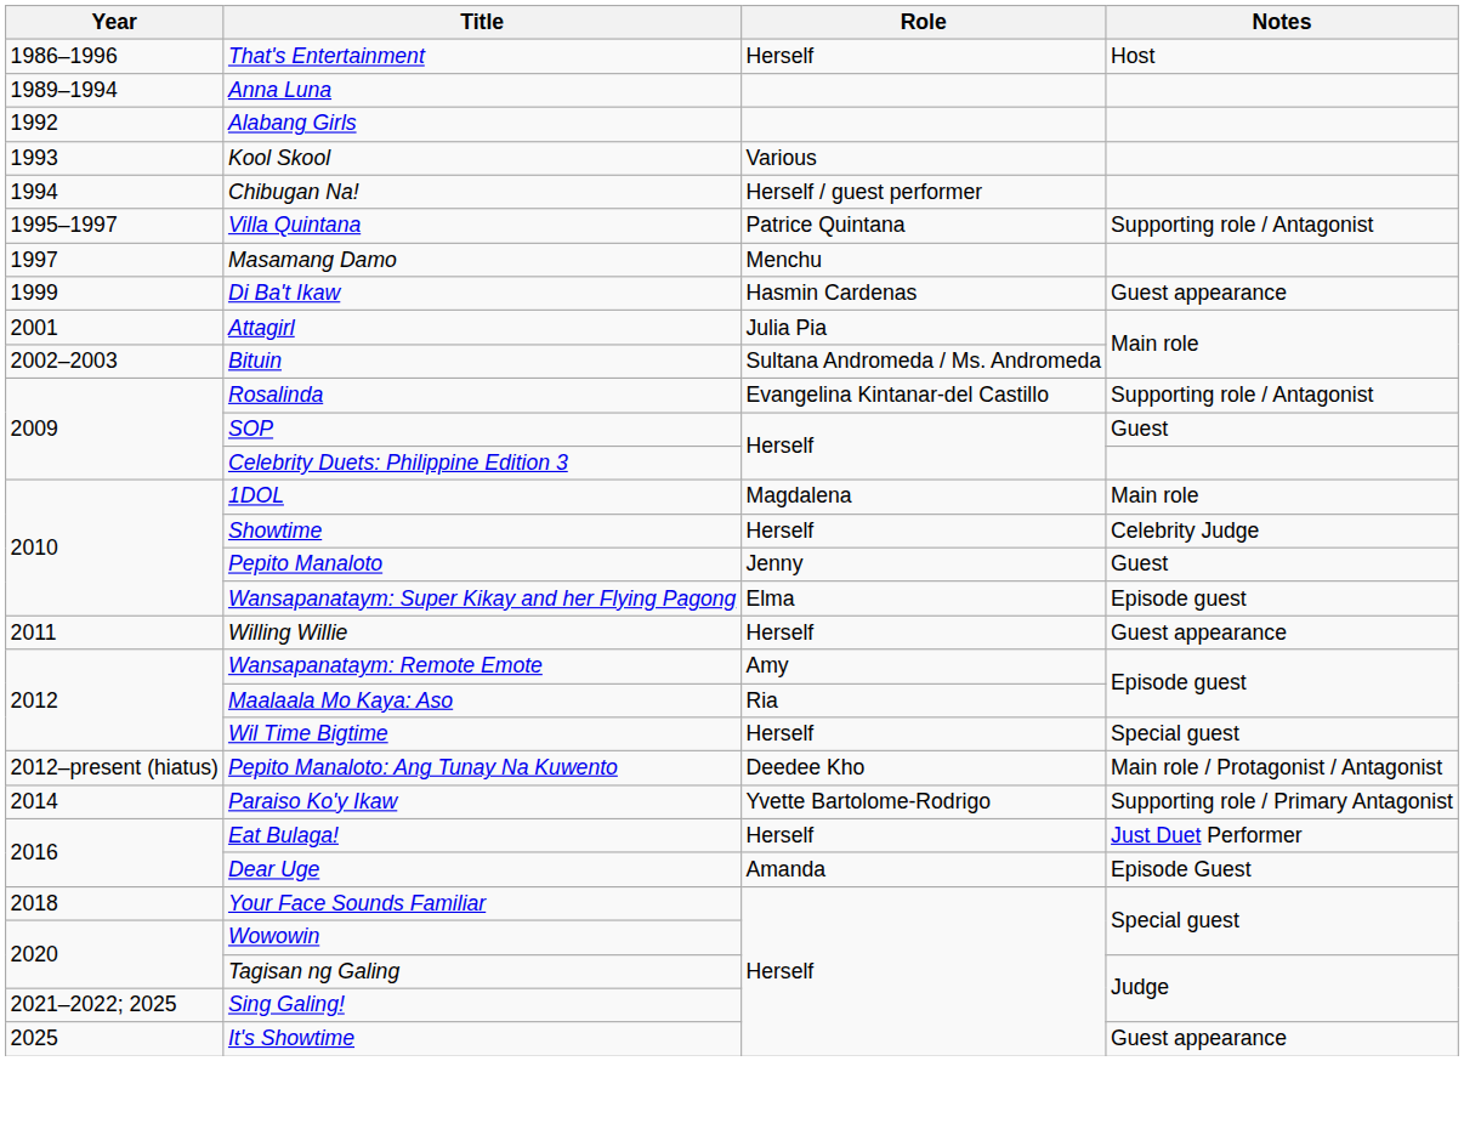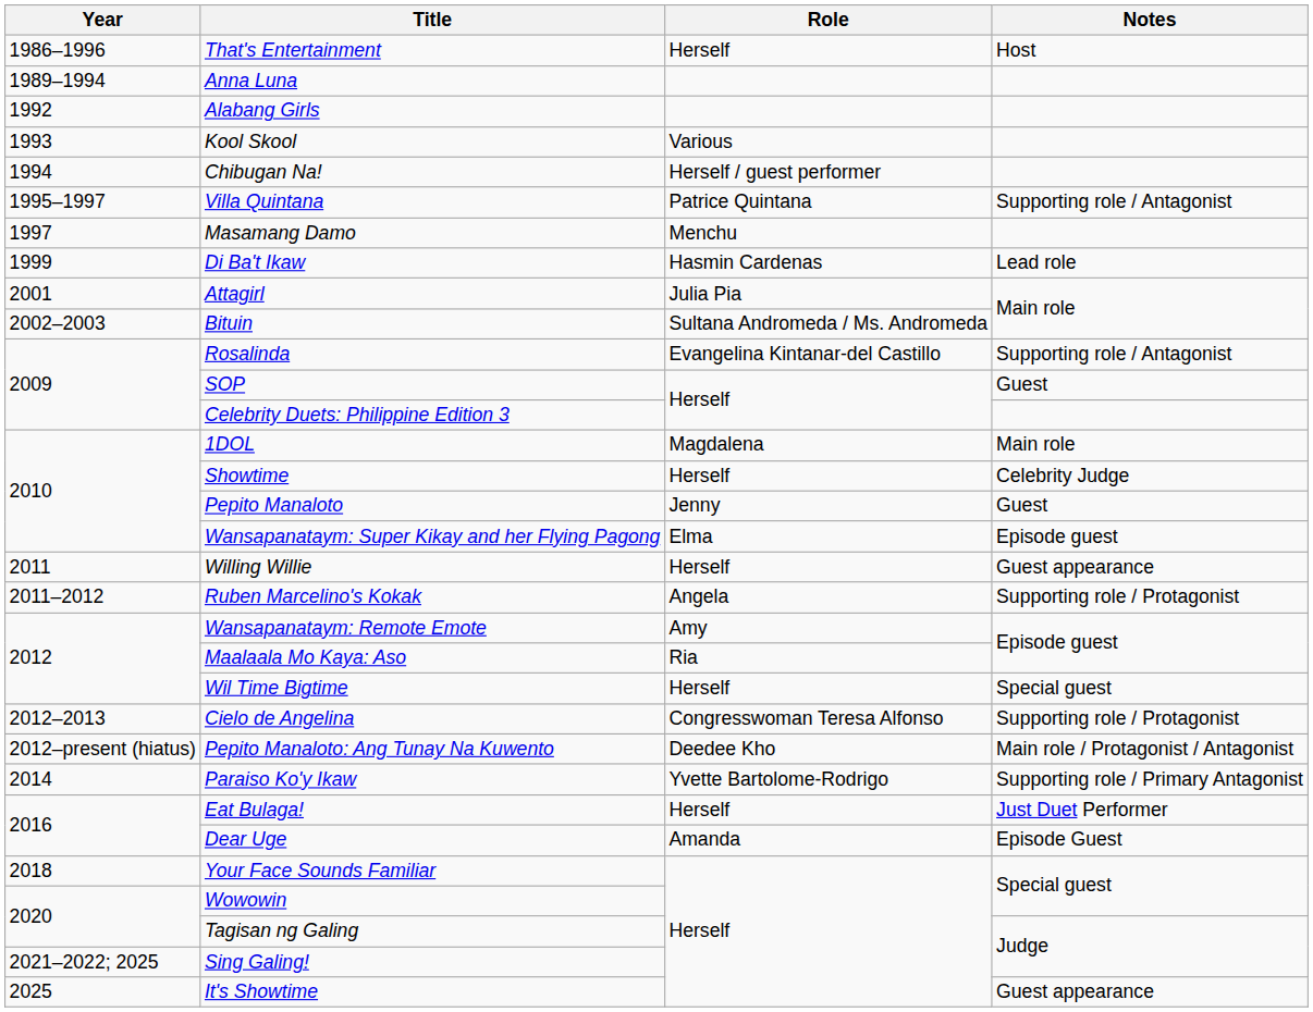Di Ba't Ikaw | Notes: Guest appearance -> Lead role
+ row: 2011–2012 | Ruben Marcelino's Kokak | Angela | Supporting role / Protagonist
+ row: 2012–2013 | Cielo de Angelina | Congresswoman Teresa Alfonso | Supporting role / Protagonist
